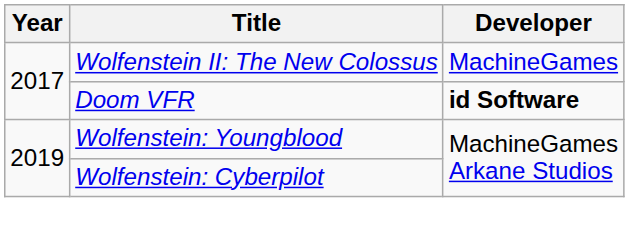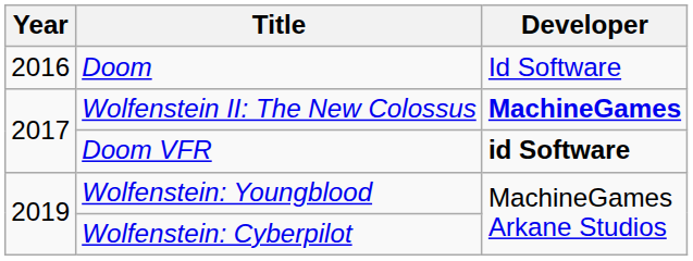+ row: 2016 | Doom | Id Software
Wolfenstein II: The New Colossus | Developer: normal -> bold
